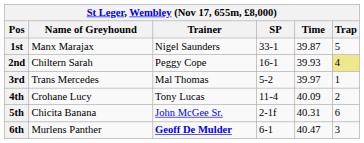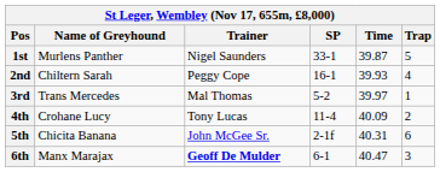1st | Name of Greyhound: Manx Marajax -> Murlens Panther
2nd | Trap: khaki background -> no background
6th | Name of Greyhound: Murlens Panther -> Manx Marajax
